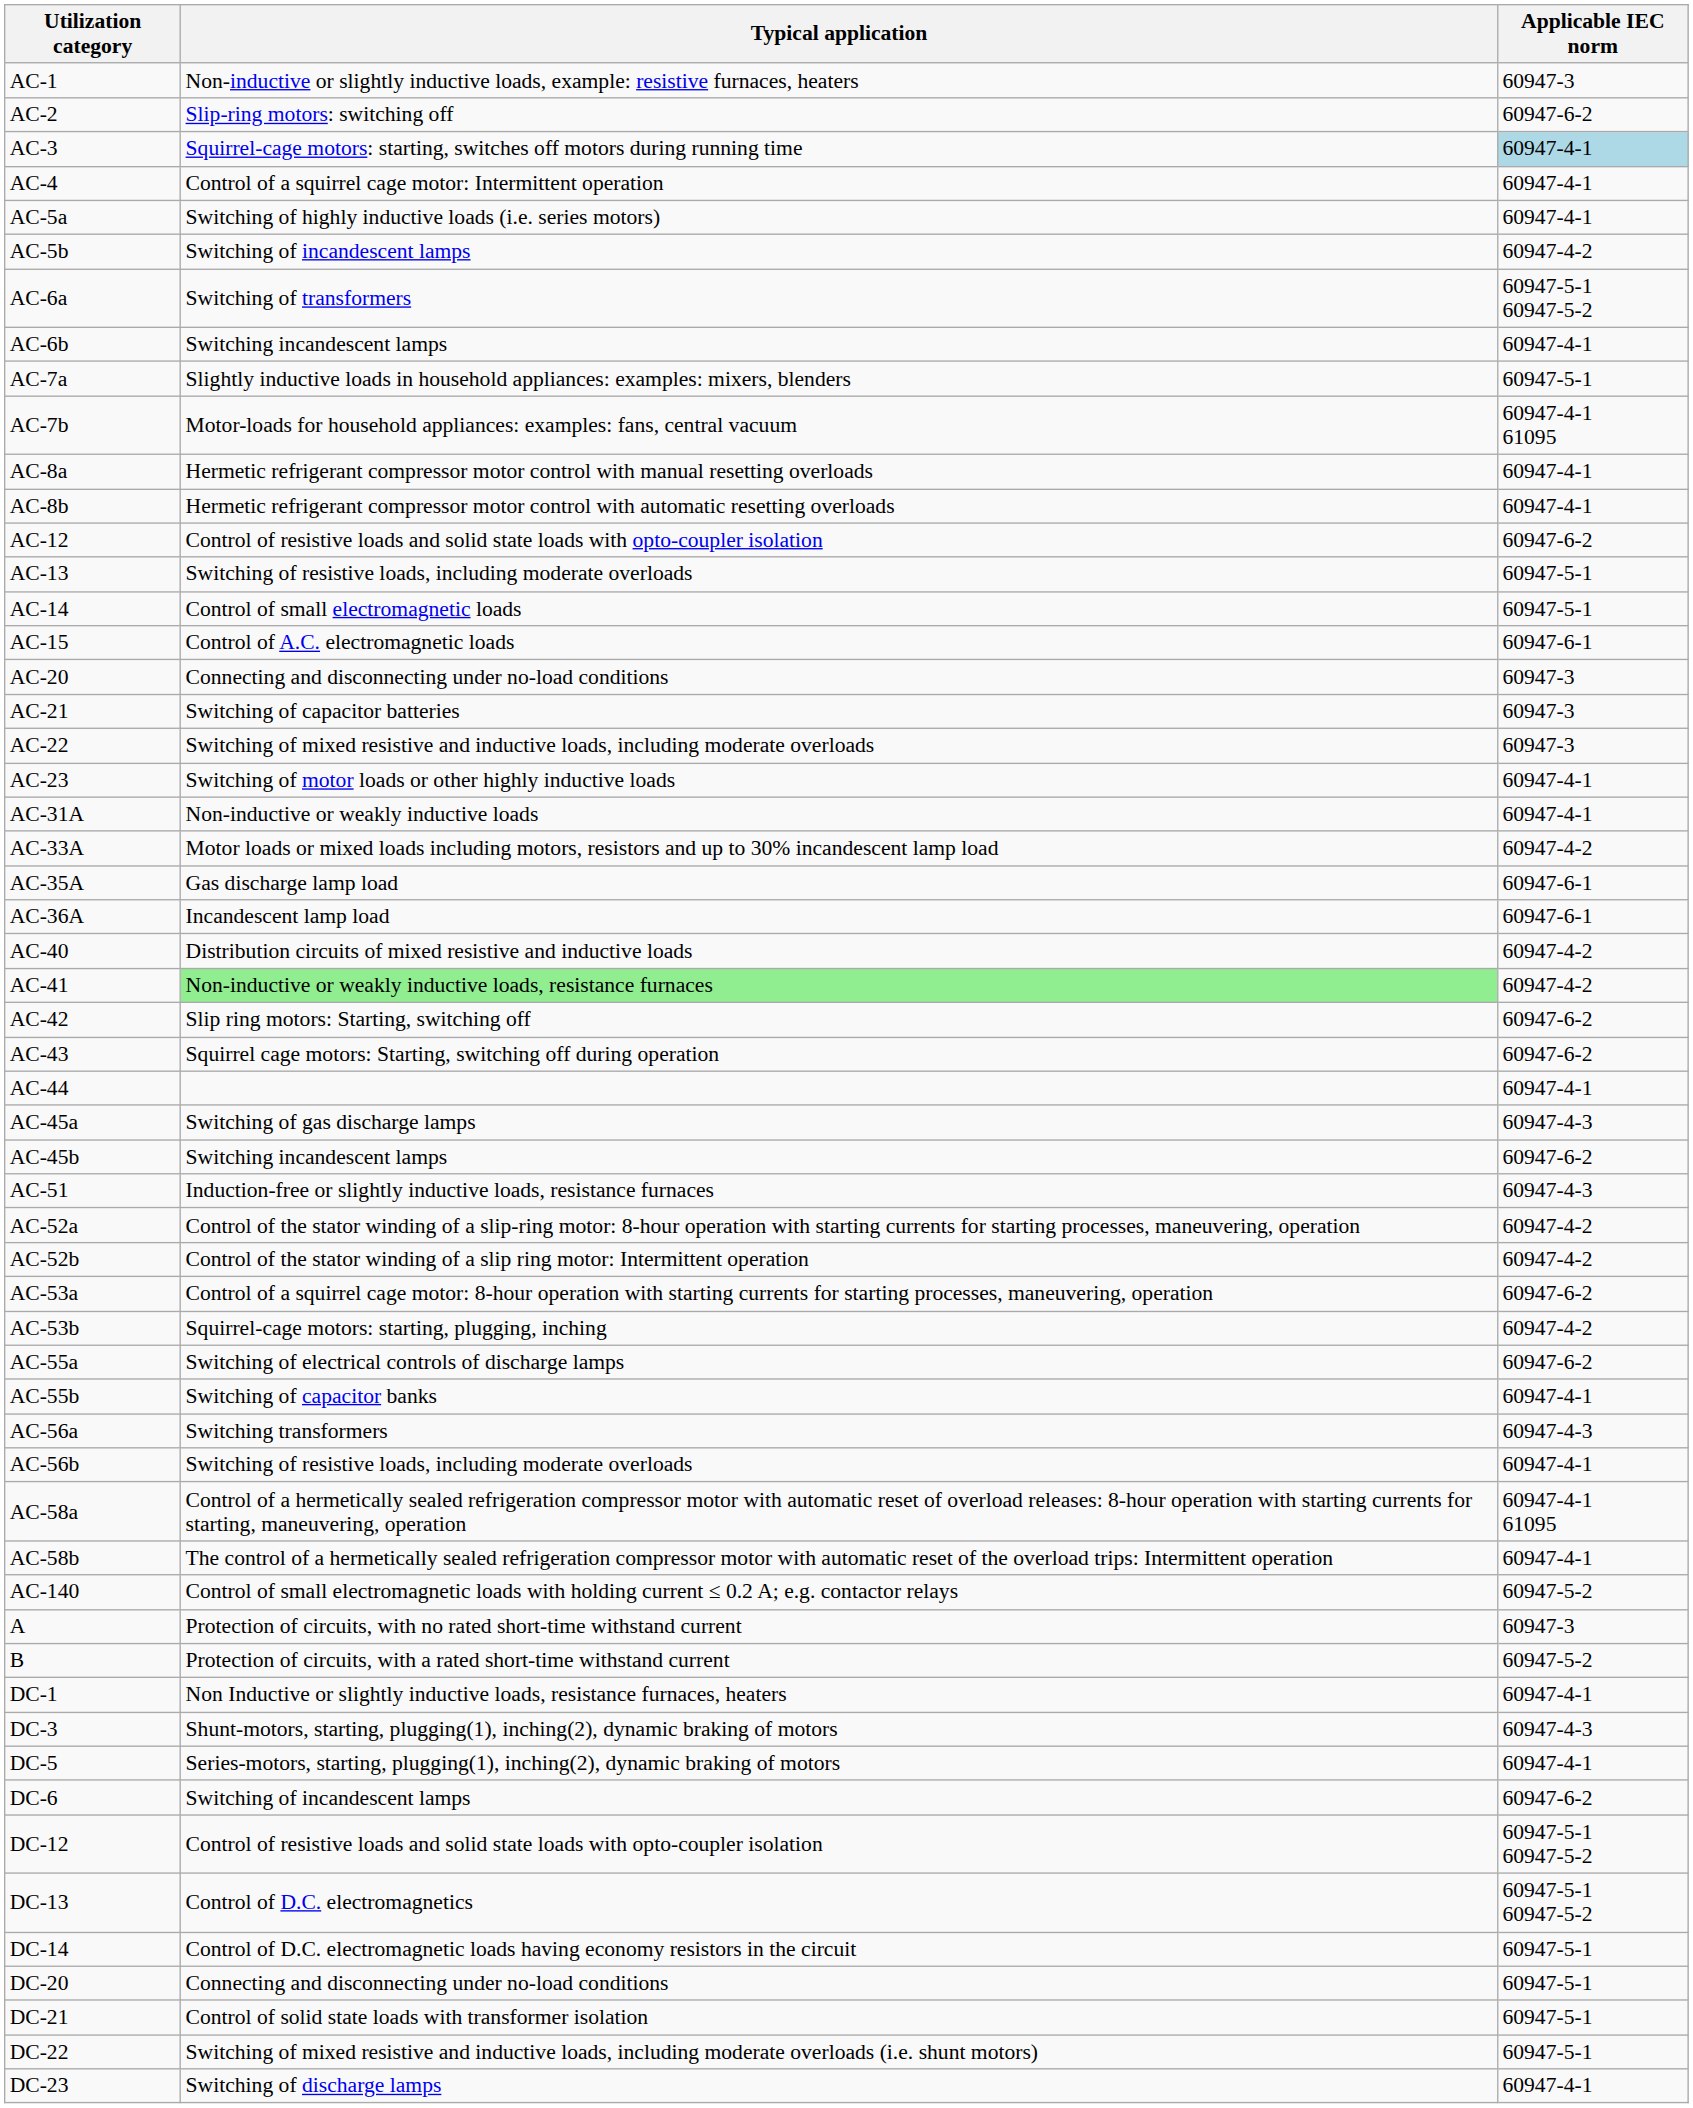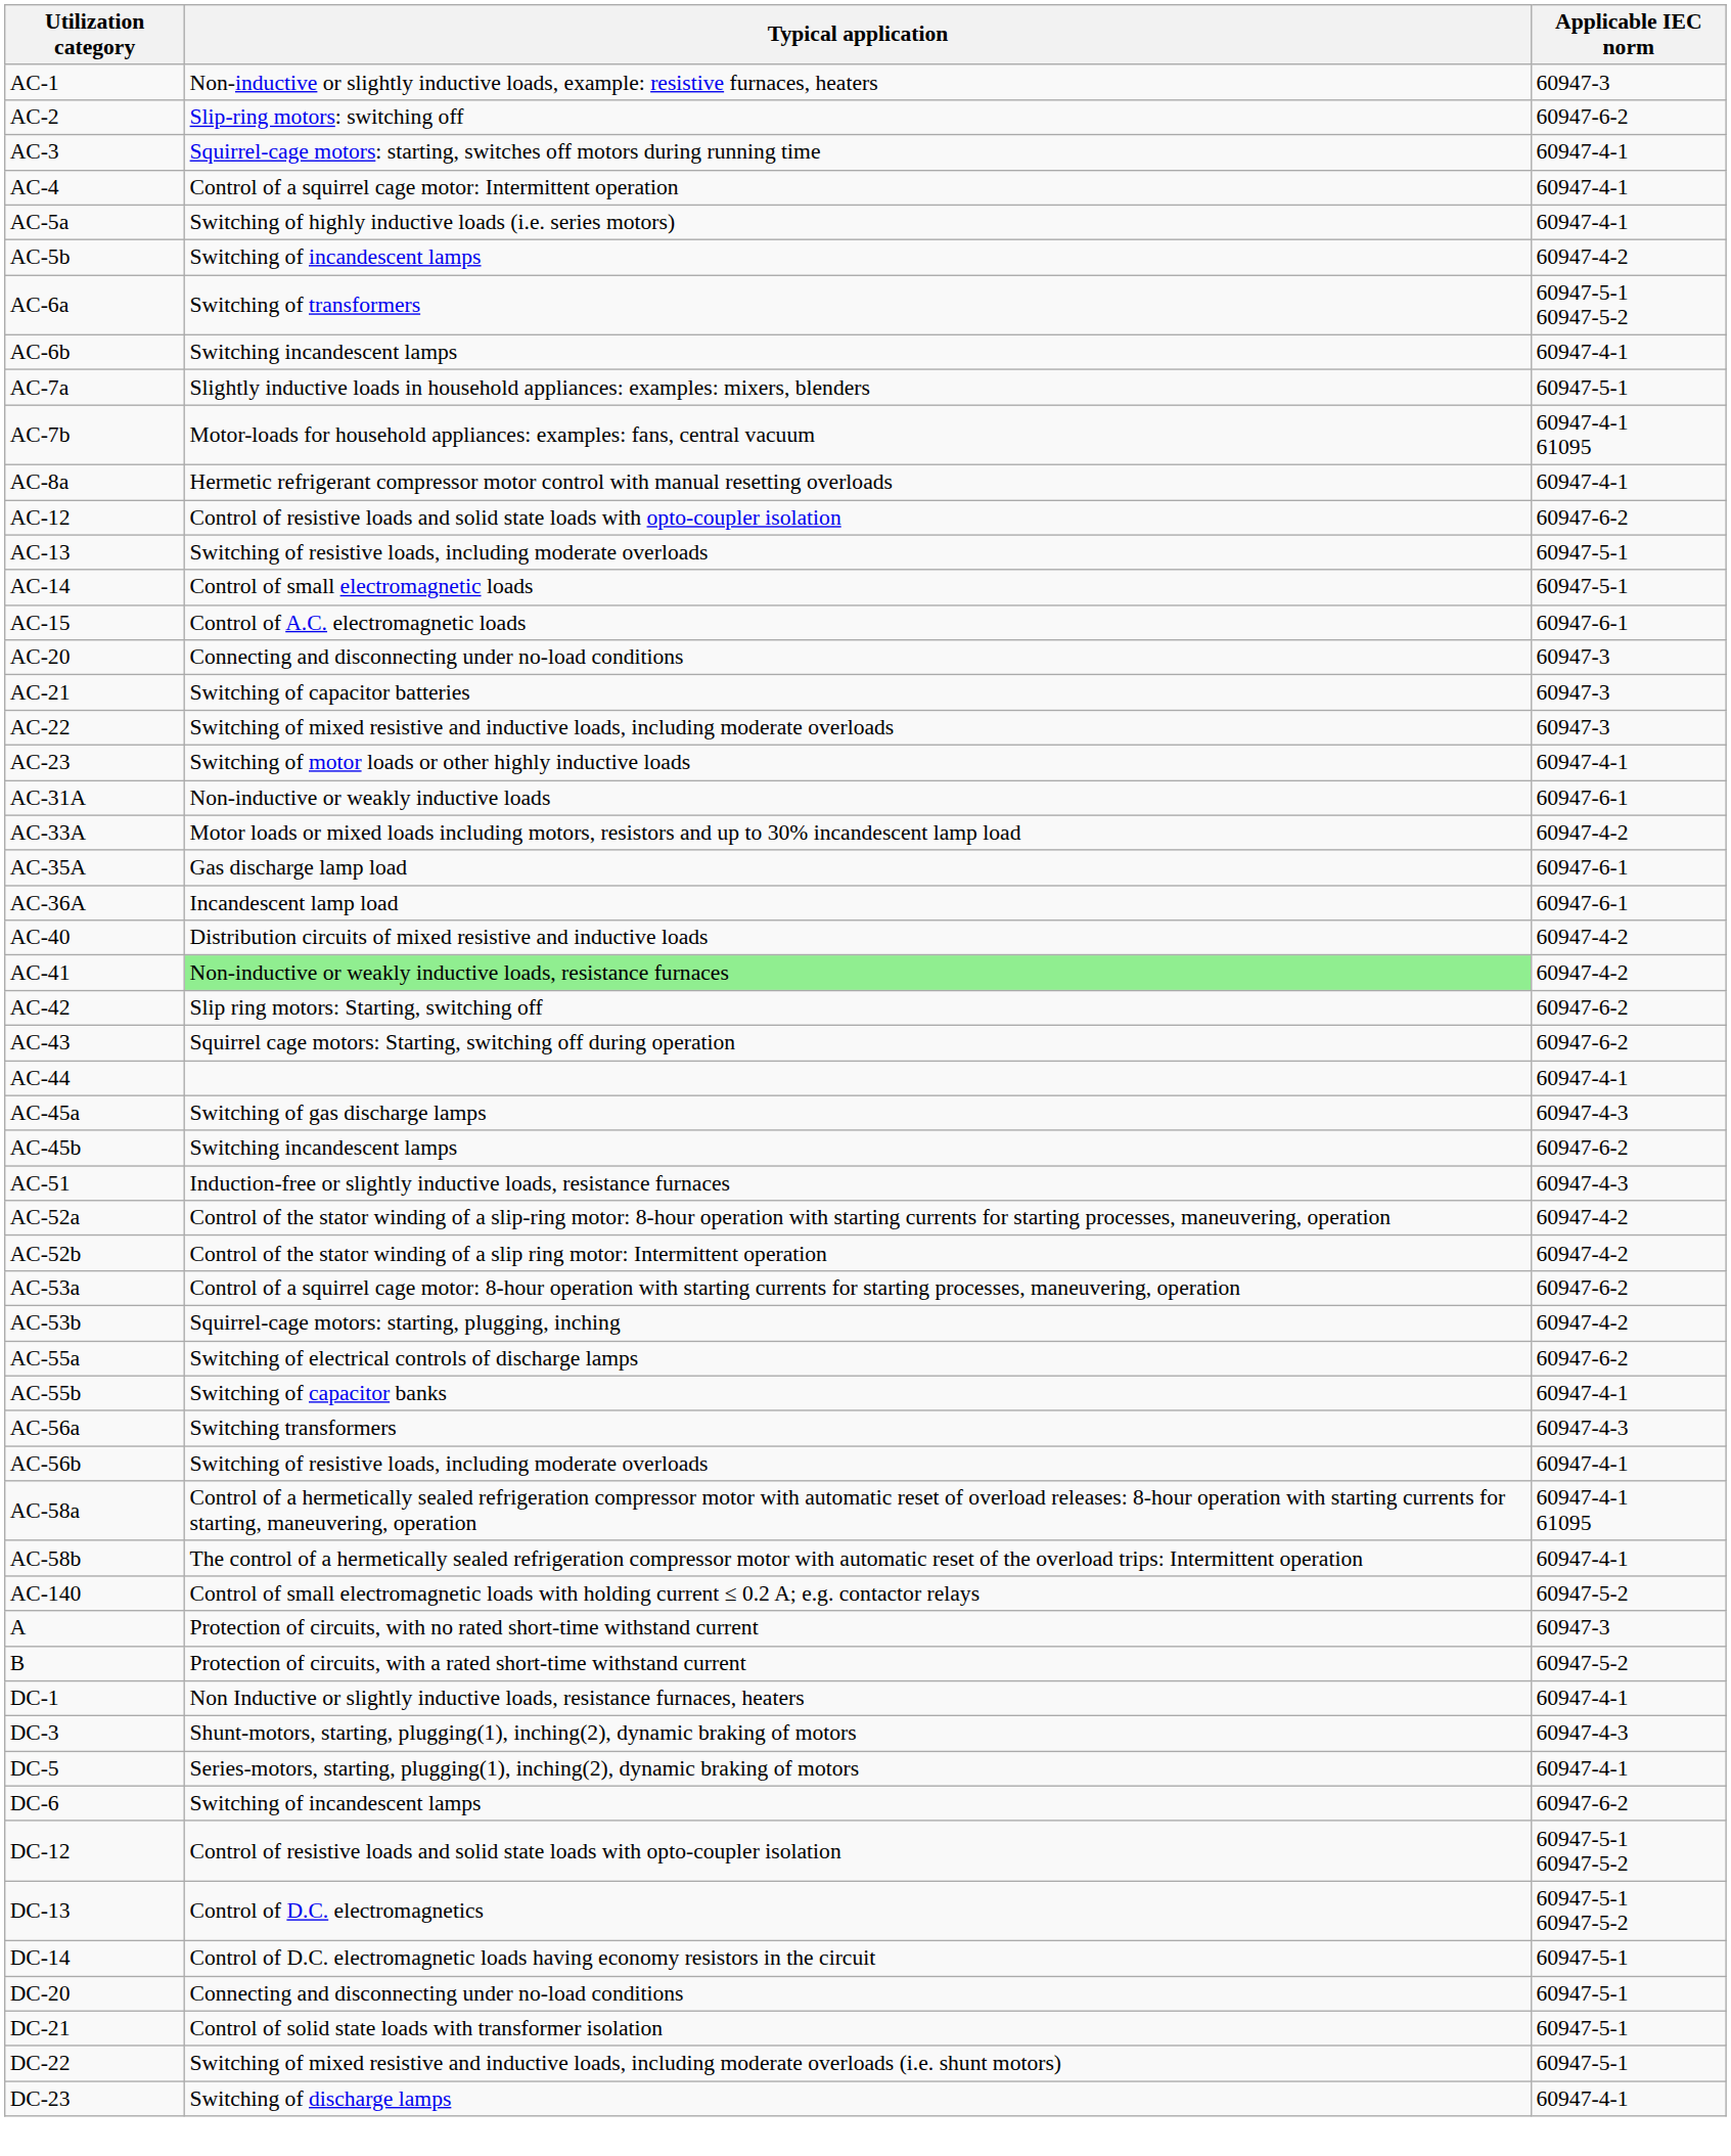AC-3 | Applicable IEC norm: lightblue background -> no background
- row: AC-8b | Hermetic refrigerant compressor motor control with automatic resetting overloads | 60947-4-1
AC-31A | Applicable IEC norm: 60947-4-1 -> 60947-6-1
